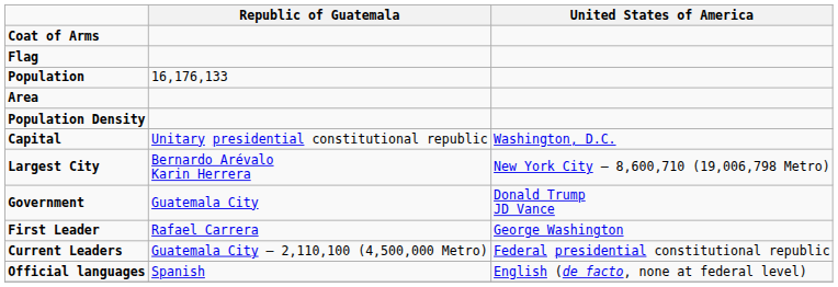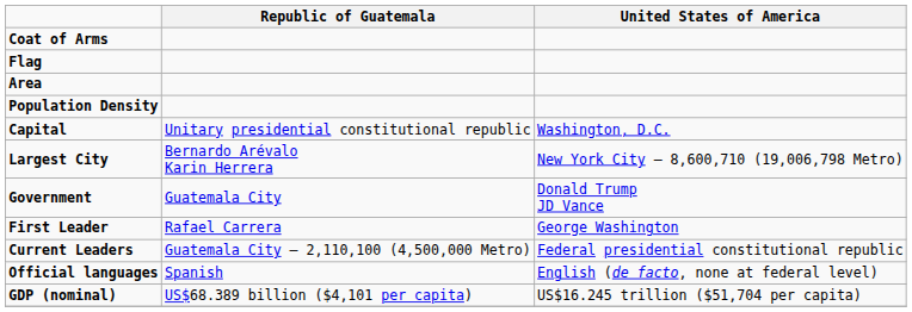- row: Population | 16,176,133
+ row: GDP (nominal) | US$68.389 billion ($4,101 per capita) | US$16.245 trillion ($51,704 per capita)
